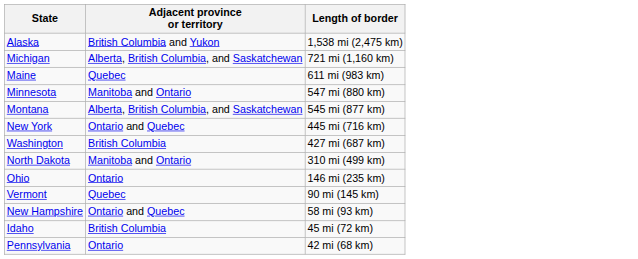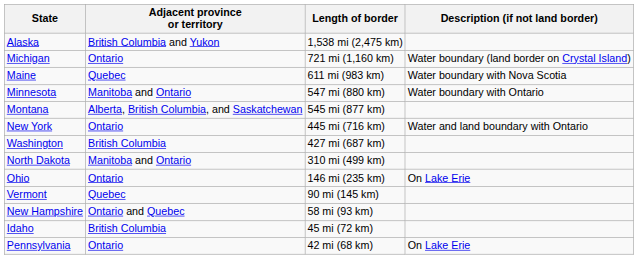+ column: Description (if not land border) | Water boundary (land border on Crystal Island) | Water boundary with Nova Scotia | Water boundary with Ontario | Water and land boundary with Ontario | On Lake Erie | On Lake Erie
Michigan | Adjacent province or territory: Alberta, British Columbia, and Saskatchewan -> Ontario
New York | Adjacent province or territory: Ontario and Quebec -> Ontario
